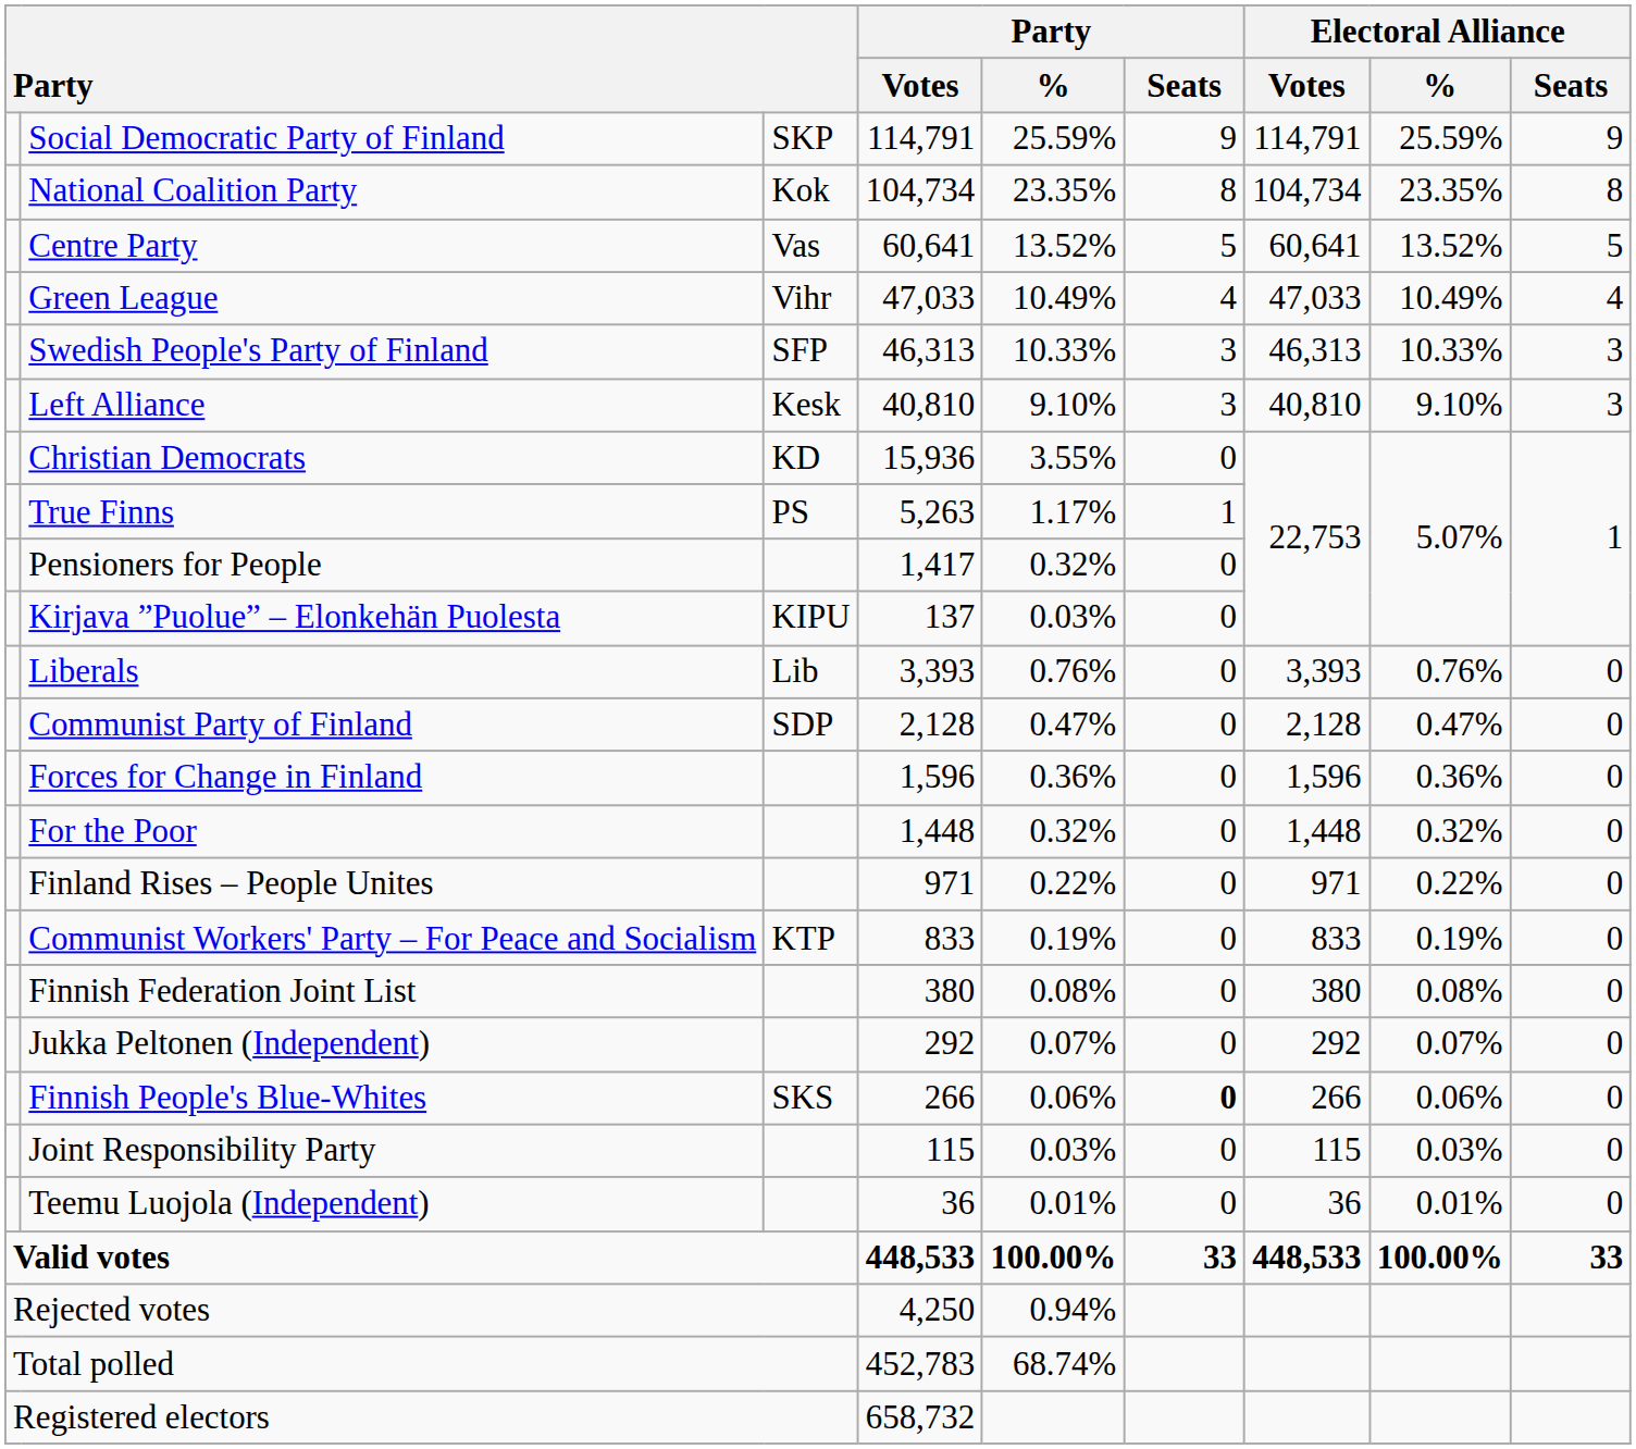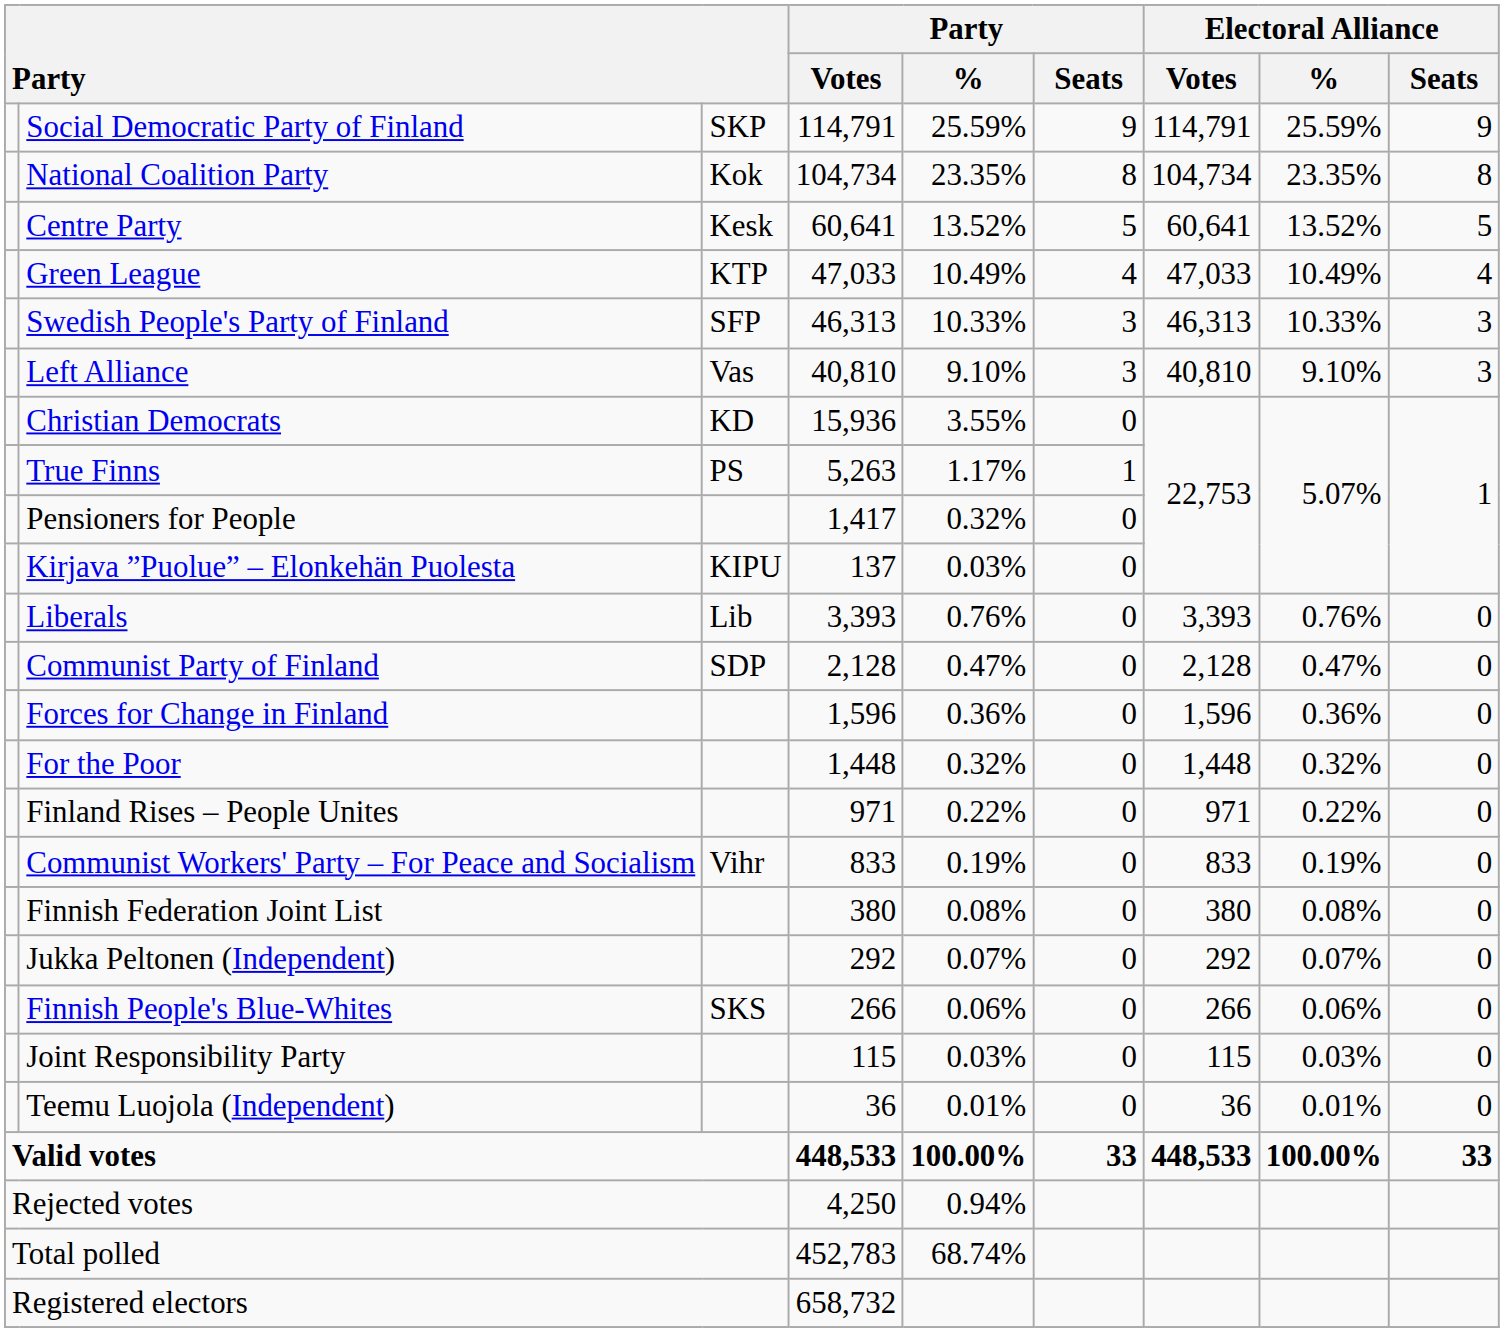Centre Party | column 3: Vas -> Kesk
Green League | column 3: Vihr -> KTP
Left Alliance | column 3: Kesk -> Vas
Communist Workers' Party – For Peace and Socialism | column 3: KTP -> Vihr
Finnish People's Blue-Whites | Party / Seats: bold -> normal
